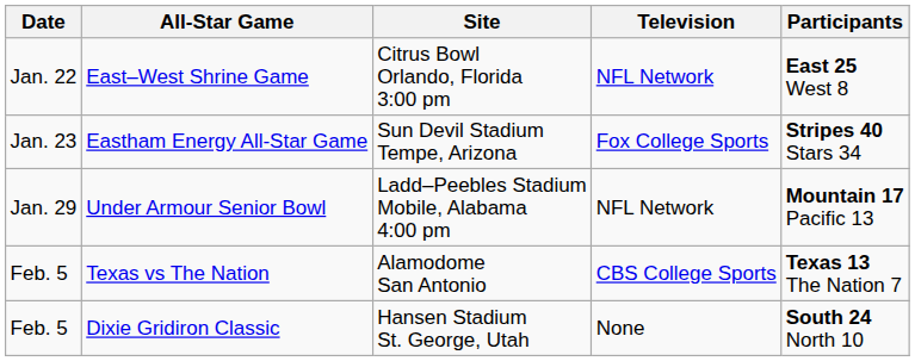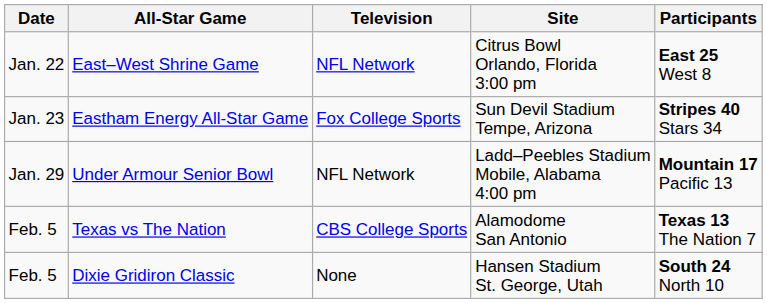columns swapped: Site <-> Television
